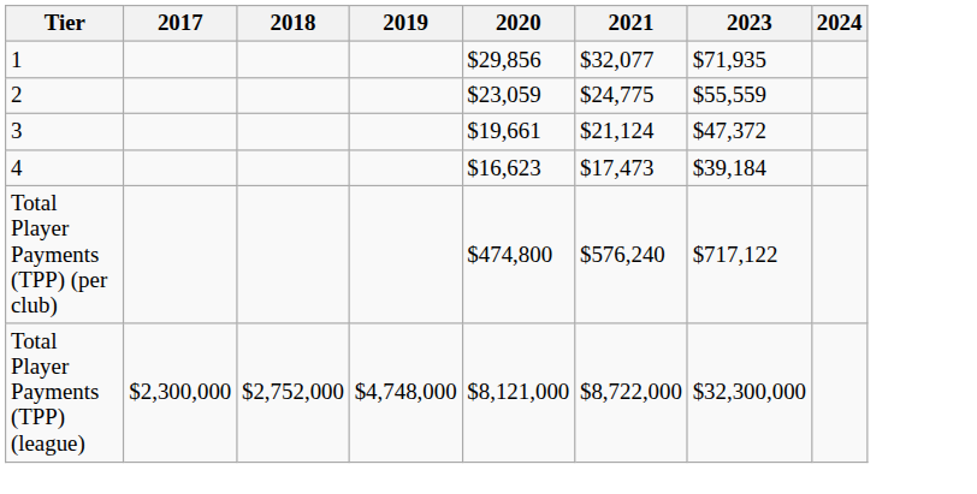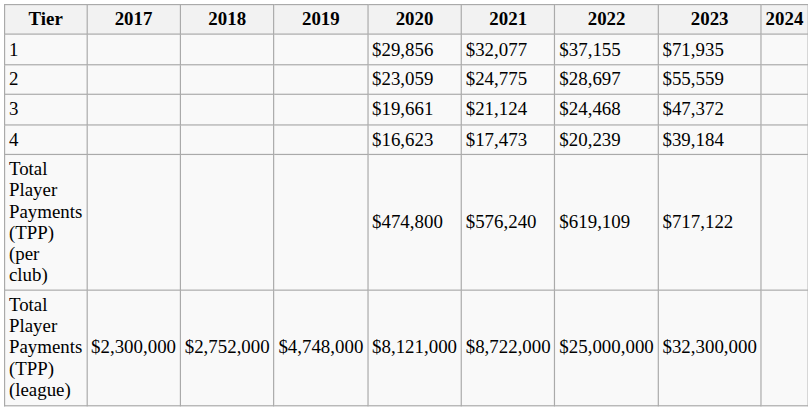+ column: 2022 | $37,155 | $28,697 | $24,468 | $20,239 | $619,109 | $25,000,000
